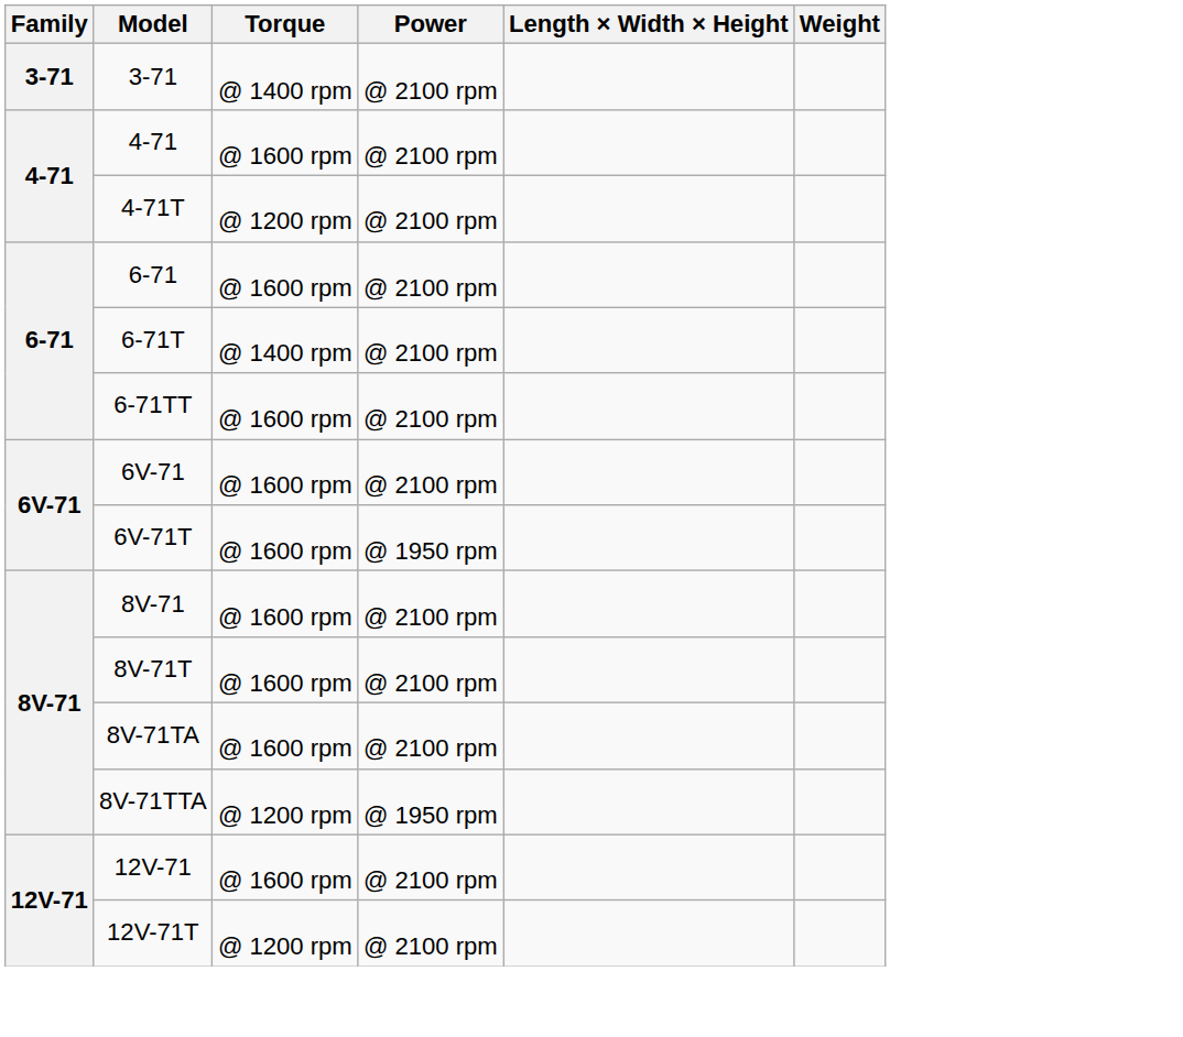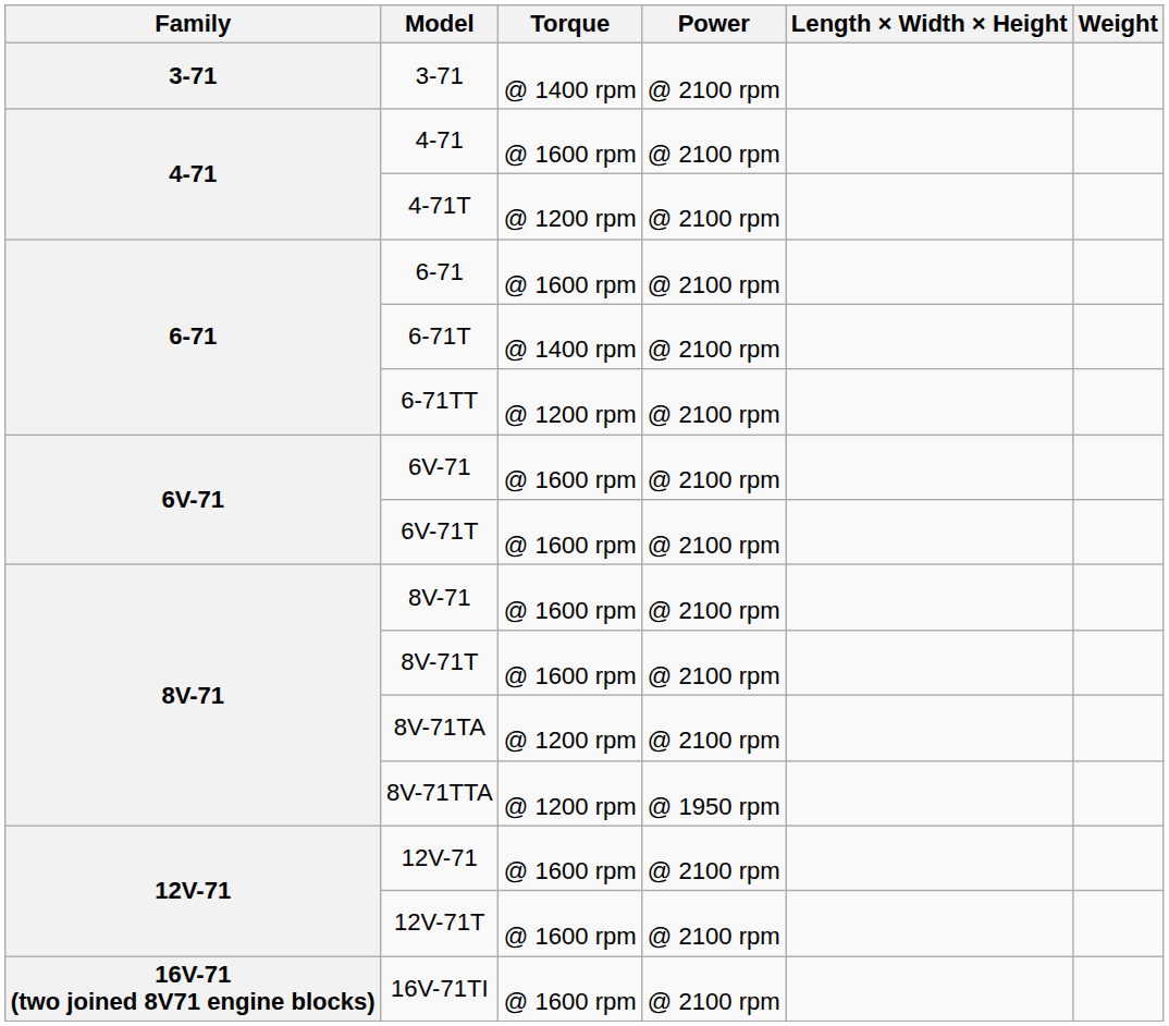6-71TT | Torque: @ 1600 rpm -> @ 1200 rpm
6V-71T | Power: @ 1950 rpm -> @ 2100 rpm
8V-71TA | Torque: @ 1600 rpm -> @ 1200 rpm
12V-71T | Torque: @ 1200 rpm -> @ 1600 rpm
+ row: 16V-71 (two joined 8V71 engine blocks) | 16V-71TI | @ 1600 rpm | @ 2100 rpm
